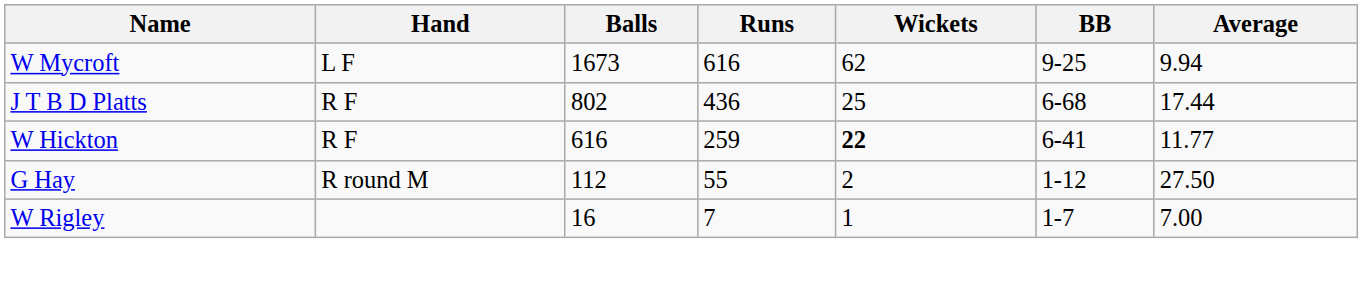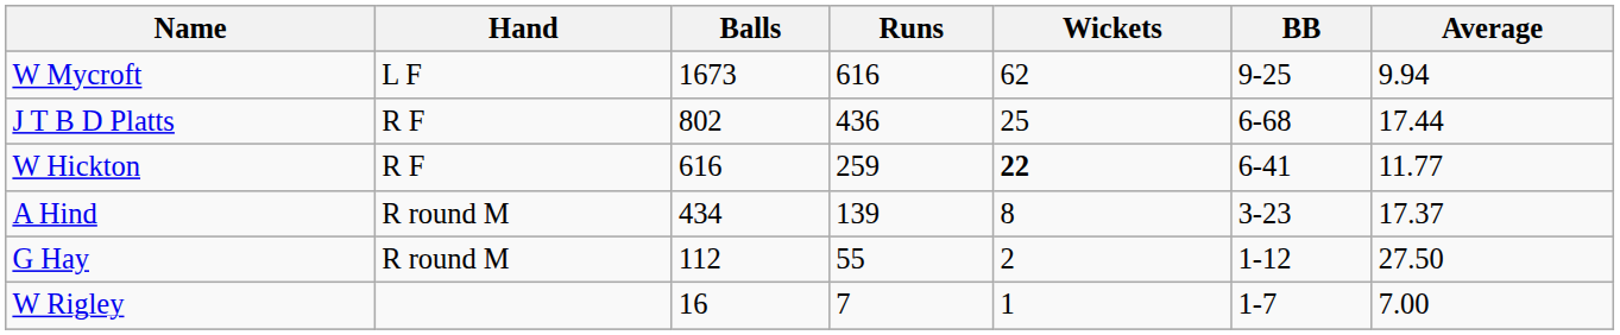+ row: A Hind | R round M | 434 | 139 | 8 | 3-23 | 17.37
